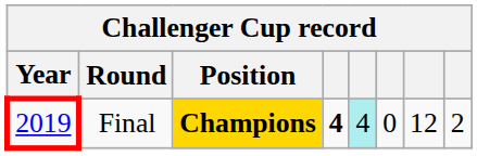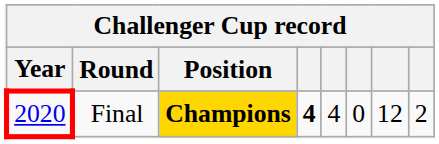Final | Year: 2019 -> 2020
Final | column 5: paleturquoise background -> no background
